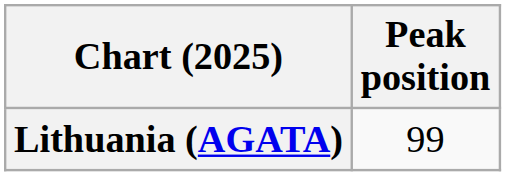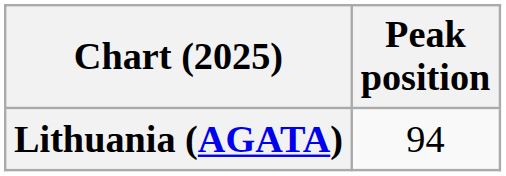Lithuania (AGATA) | Peak position: 99 -> 94
